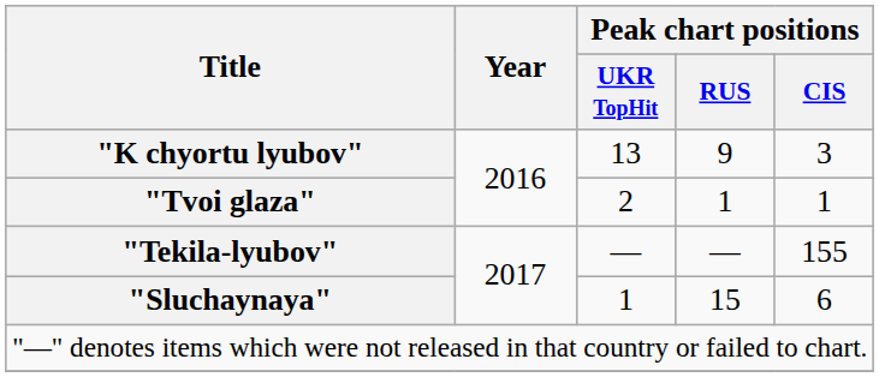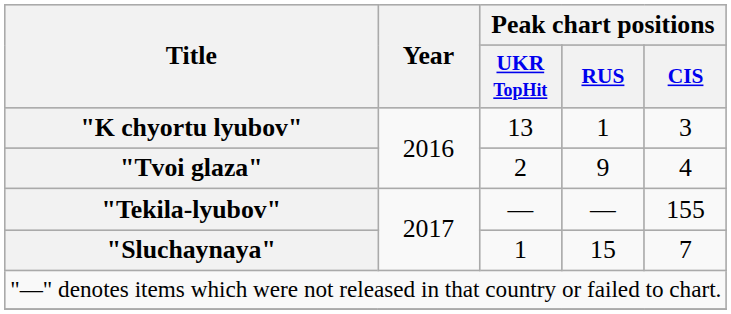"K chyortu lyubov" | Peak chart positions / RUS: 9 -> 1
"Tvoi glaza" | Peak chart positions / RUS: 1 -> 9
"Tvoi glaza" | Peak chart positions / CIS: 1 -> 4
"Sluchaynaya" | Peak chart positions / CIS: 6 -> 7
